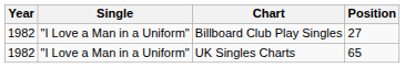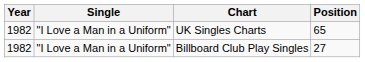rows swapped: Billboard Club Play Singles <-> UK Singles Charts
